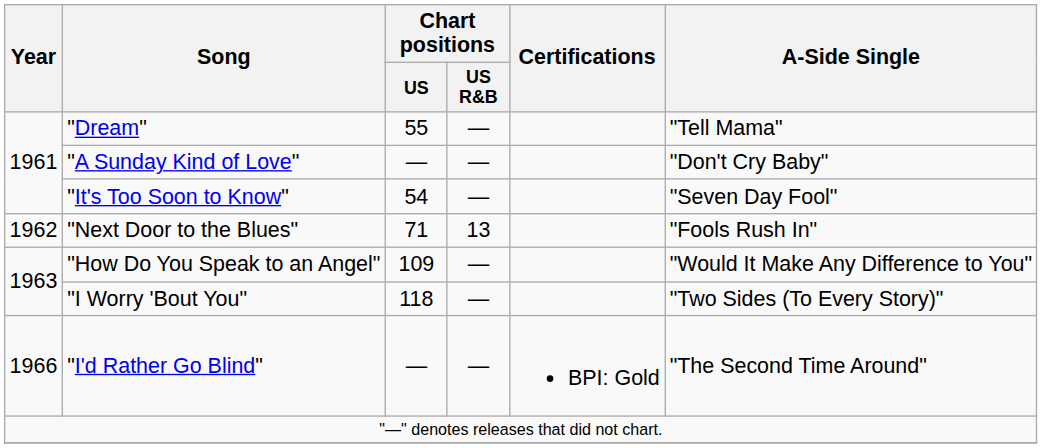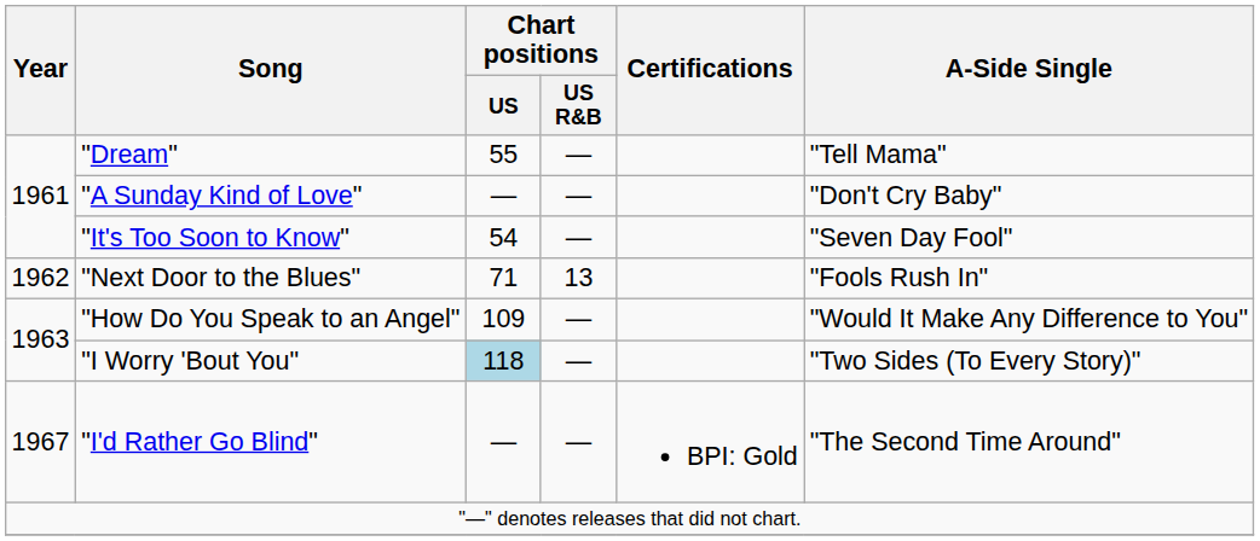"I Worry 'Bout You" | Chart positions / US: no background -> lightblue background
"I'd Rather Go Blind" | Year: 1966 -> 1967
